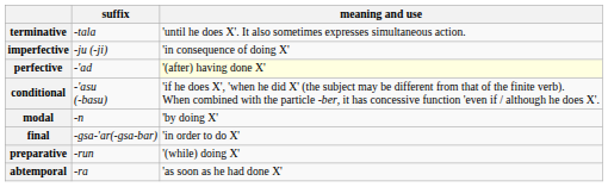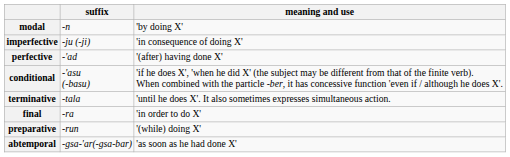rows swapped: modal <-> terminative
perfective | meaning and use: lightyellow background -> no background
final | suffix: -gsa-'ar(-gsa-bar) -> -ra
abtemporal | suffix: -ra -> -gsa-'ar(-gsa-bar)
